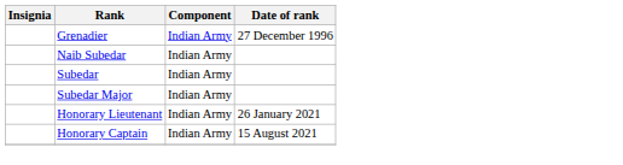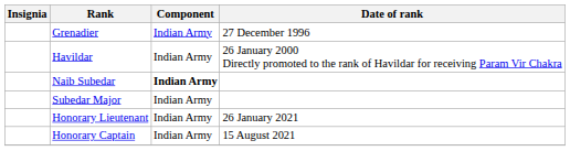+ row: Havildar | Indian Army | 26 January 2000 Directly promoted to the rank of Havildar for receiving Param Vir Chakra
Naib Subedar | Component: normal -> bold
- row: Subedar | Indian Army
